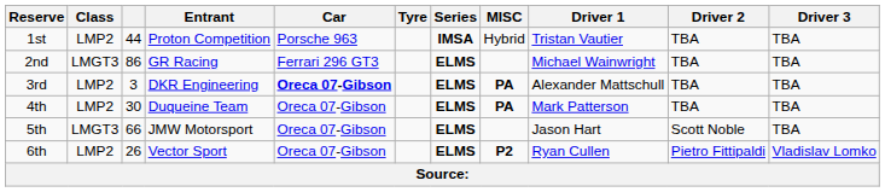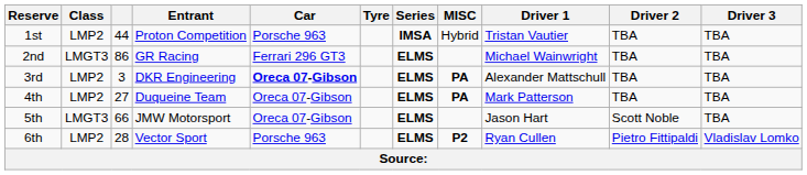4th | column 3: 30 -> 27
6th | column 3: 26 -> 28
6th | Car: Oreca 07-Gibson -> Porsche 963
